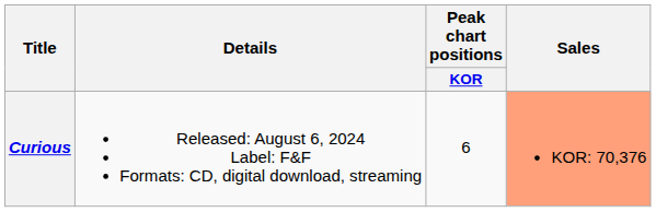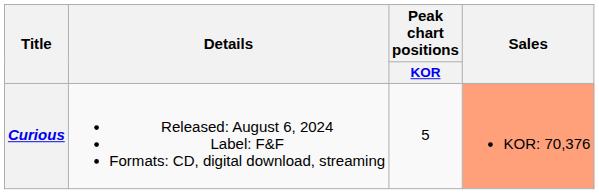Curious | Peak chart positions / KOR: 6 -> 5
